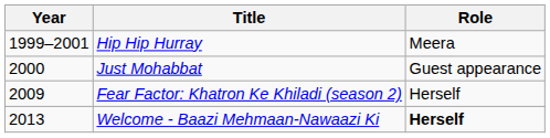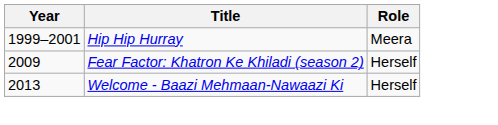- row: 2000 | Just Mohabbat | Guest appearance
Welcome - Baazi Mehmaan-Nawaazi Ki | Role: bold -> normal
